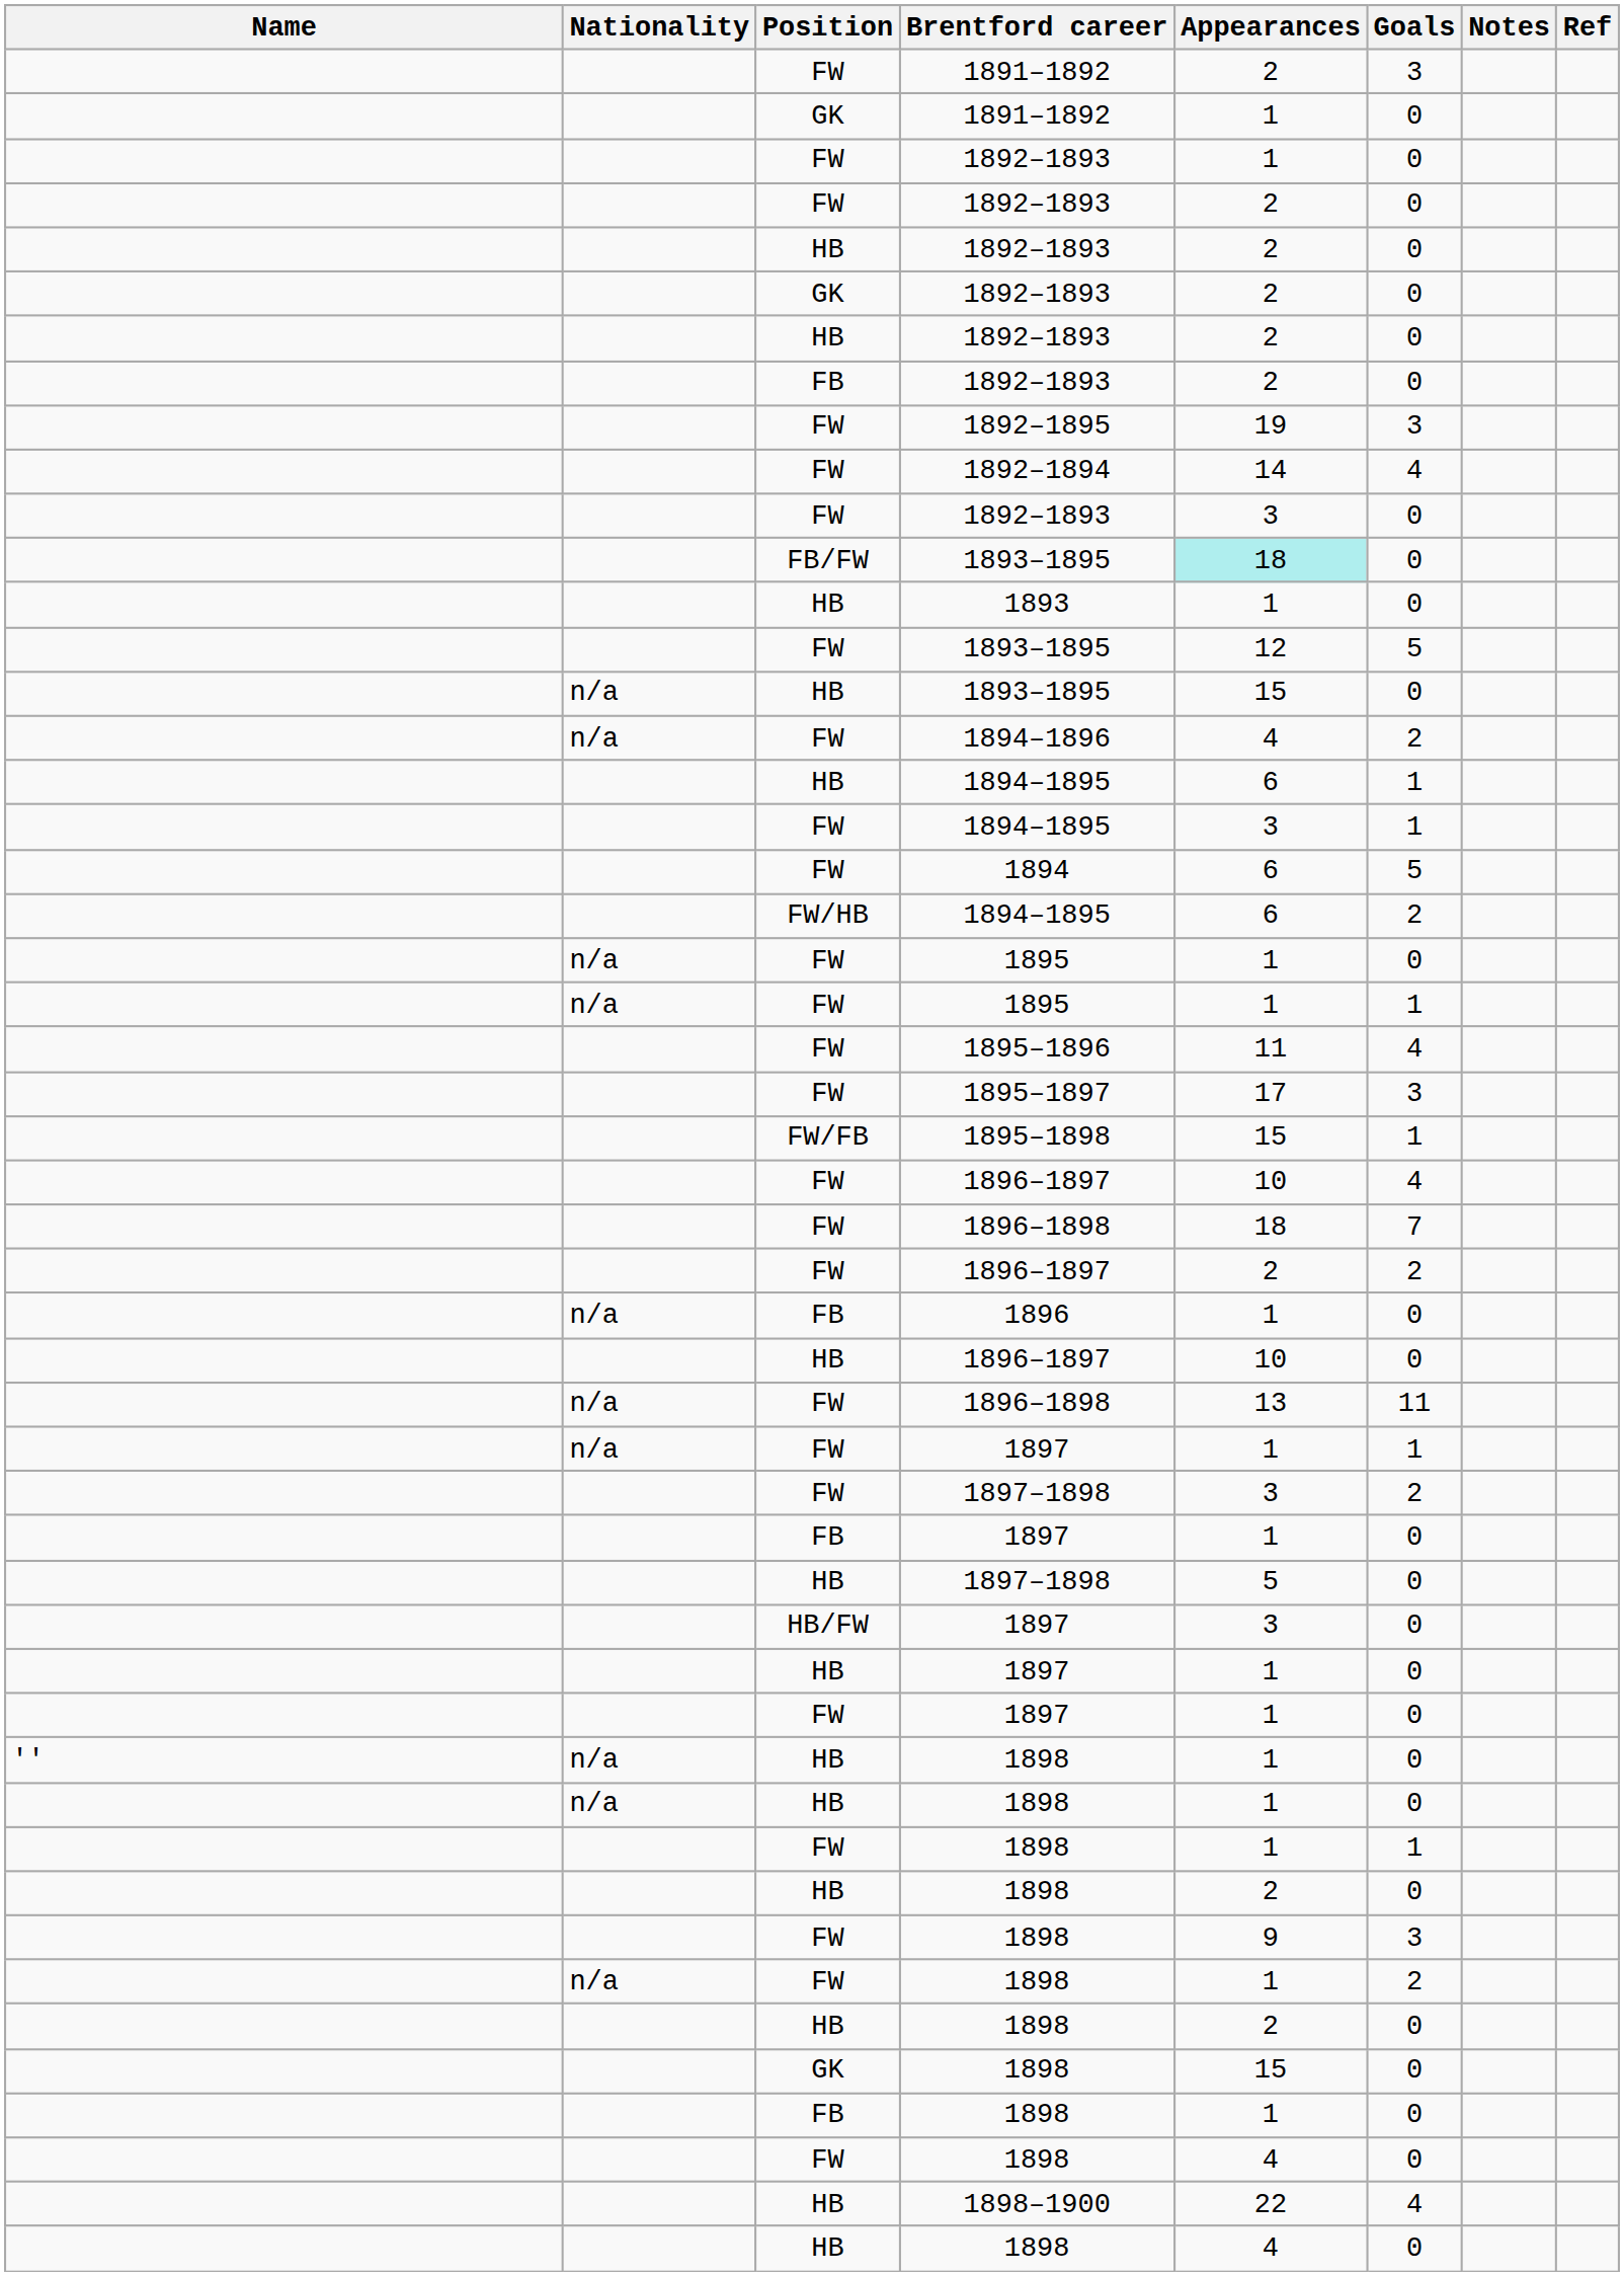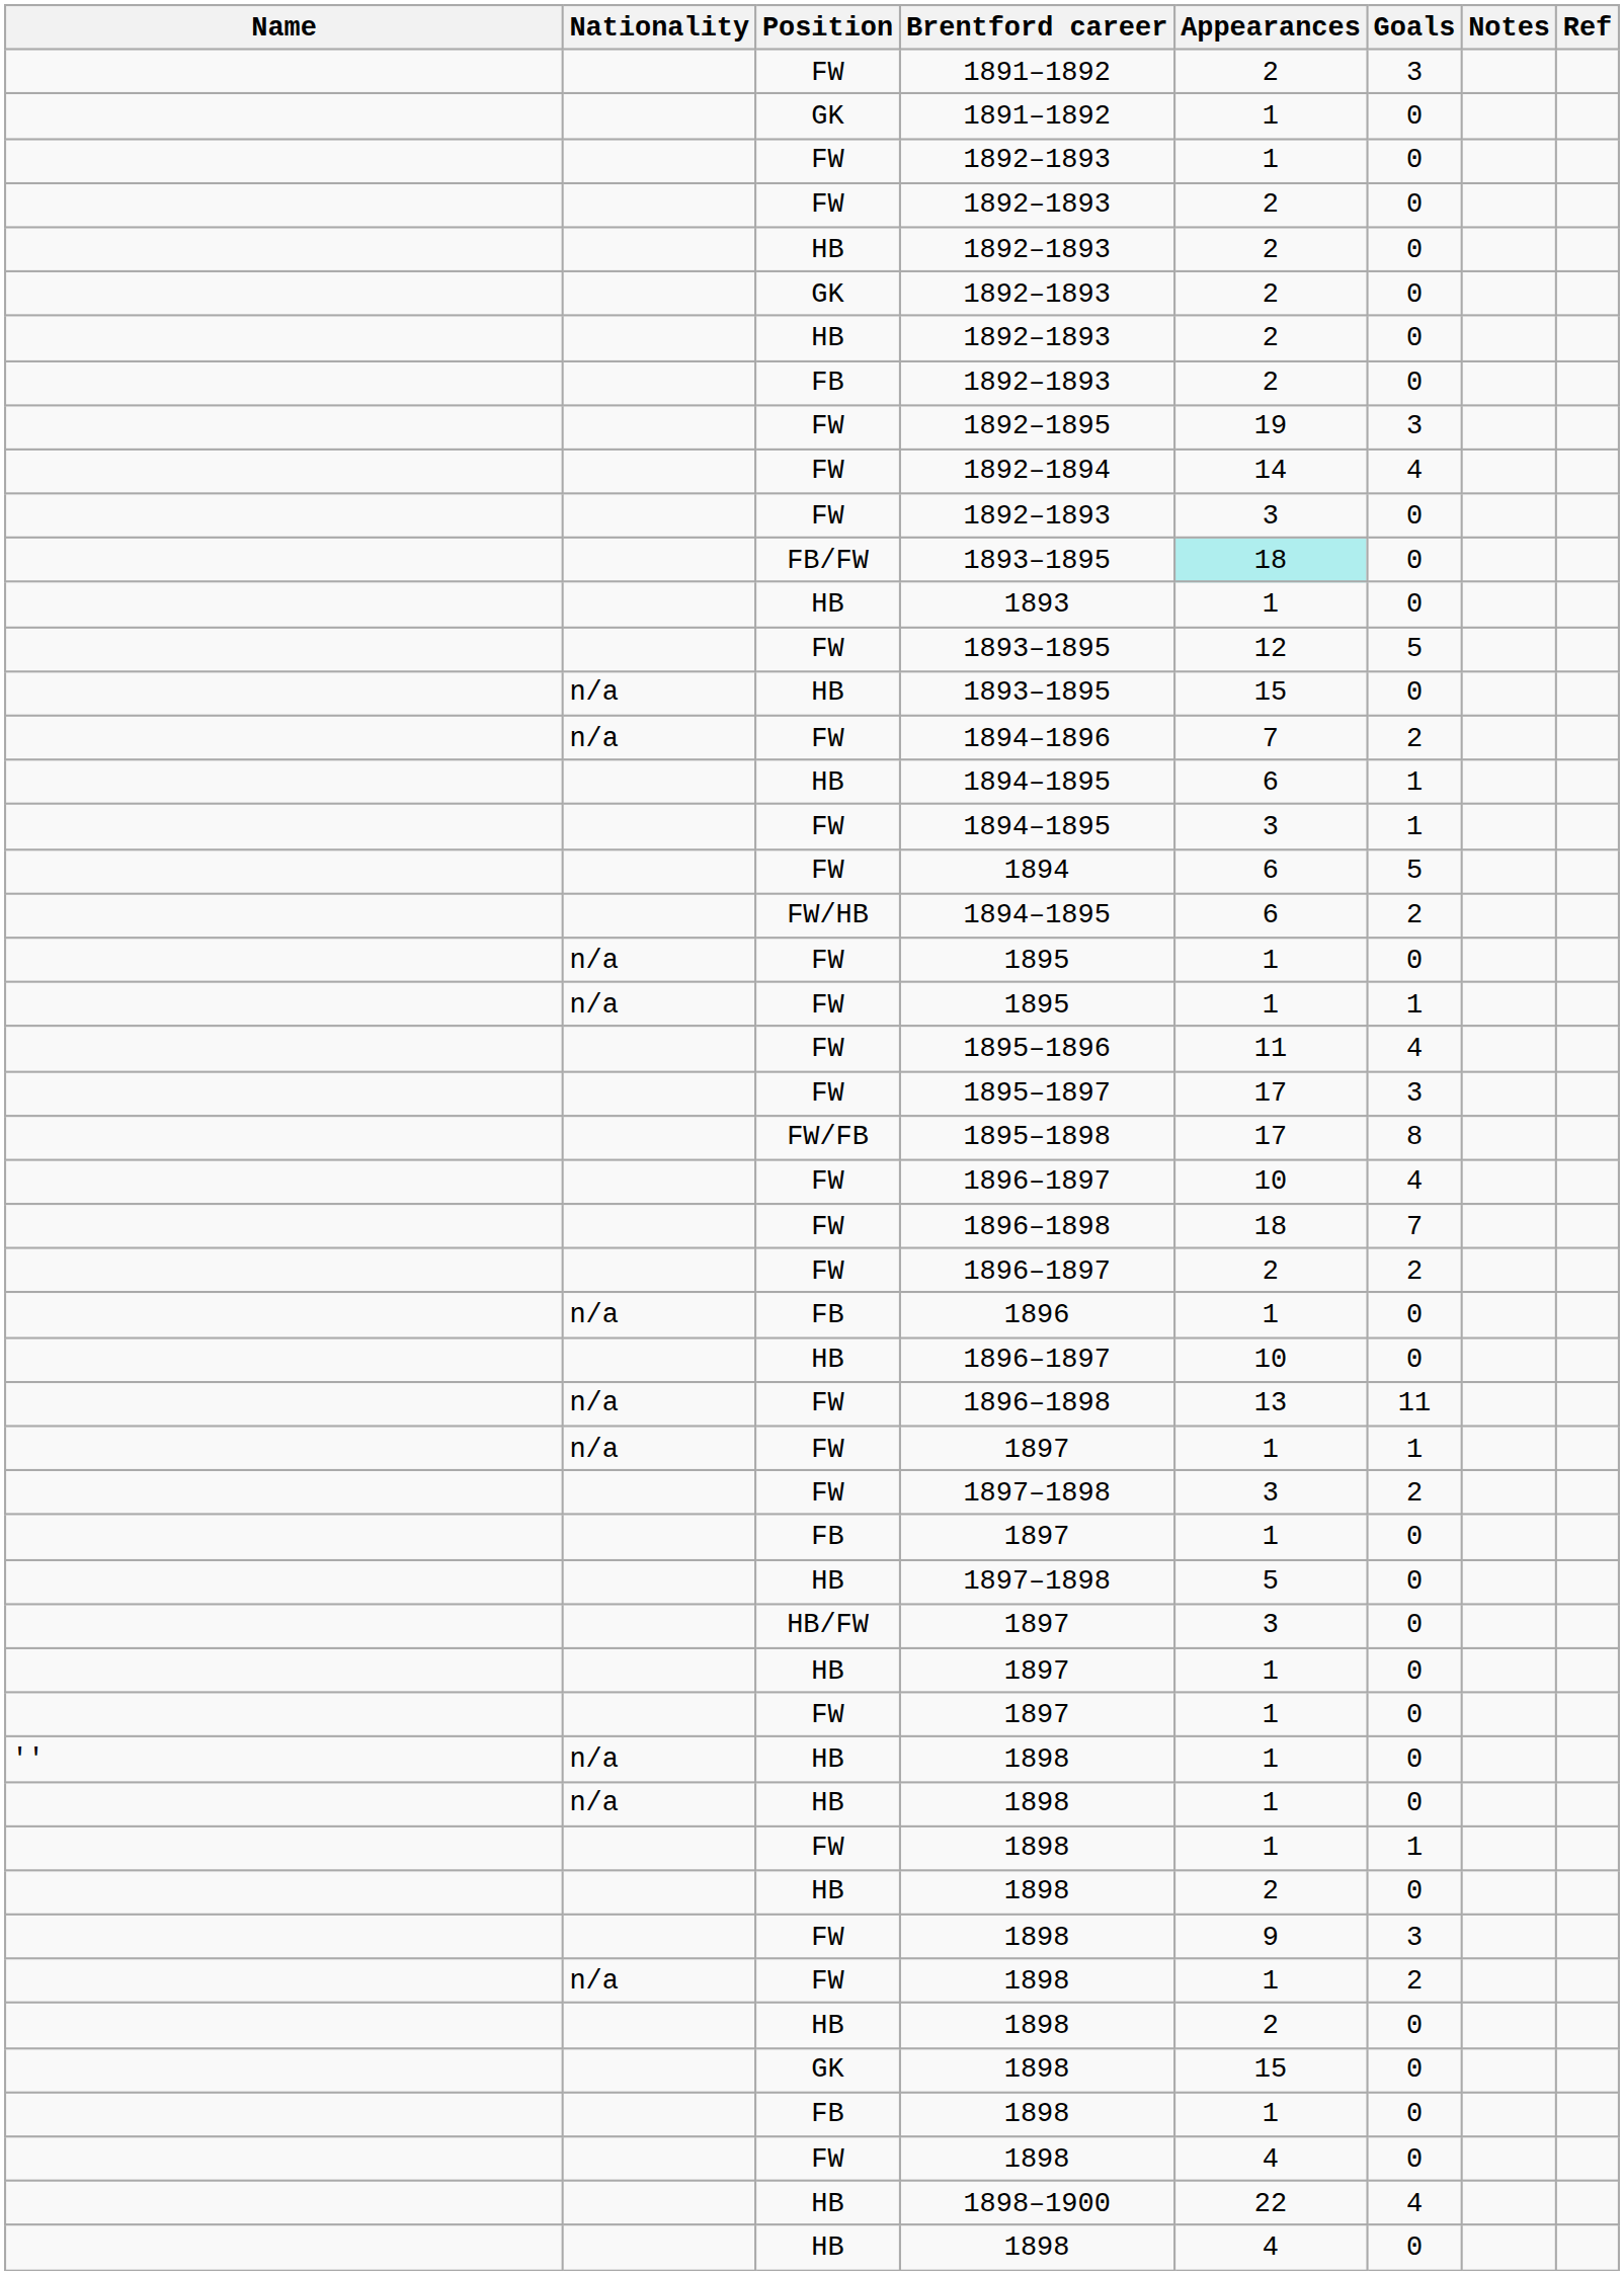1894–1896 | Appearances: 4 -> 7
1895–1898 | Appearances: 15 -> 17
1895–1898 | Goals: 1 -> 8
